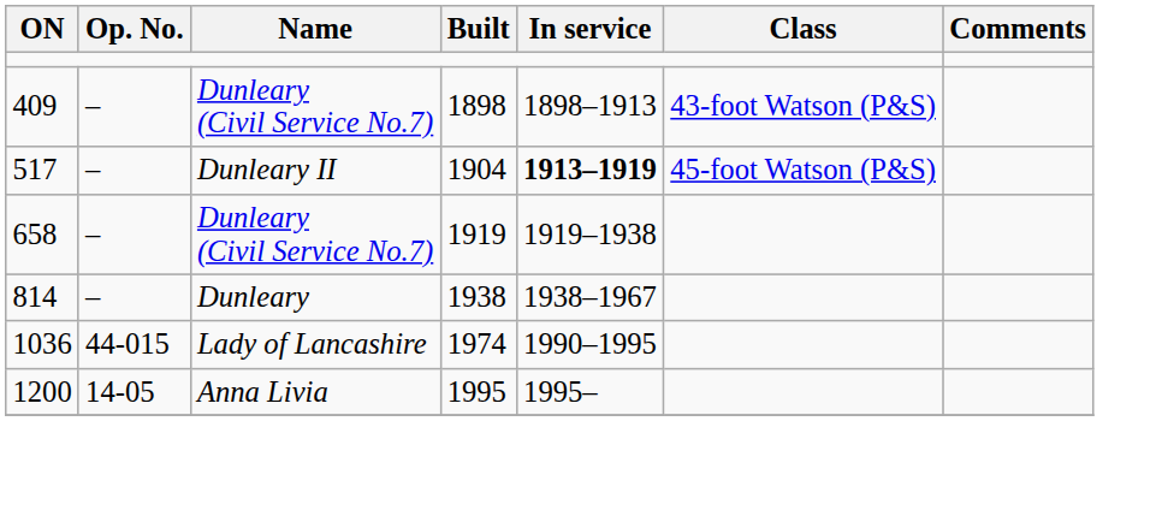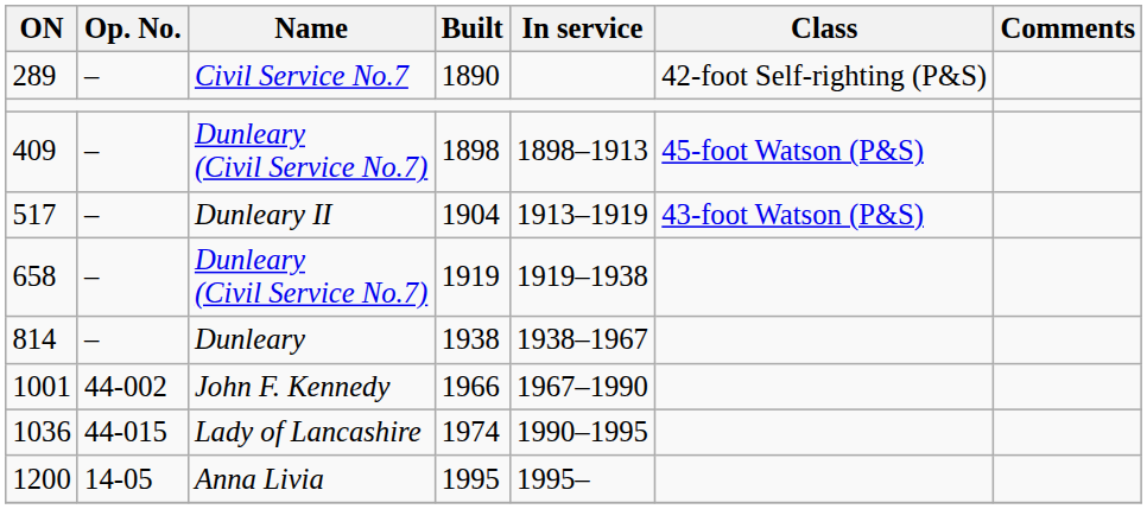+ row: 289 | – | Civil Service No.7 | 1890 | 42-foot Self-righting (P&S)
409 | Class: 43-foot Watson (P&S) -> 45-foot Watson (P&S)
517 | In service: bold -> normal
517 | Class: 45-foot Watson (P&S) -> 43-foot Watson (P&S)
+ row: 1001 | 44-002 | John F. Kennedy | 1966 | 1967–1990
